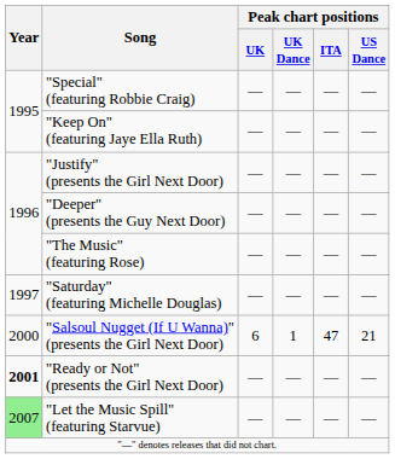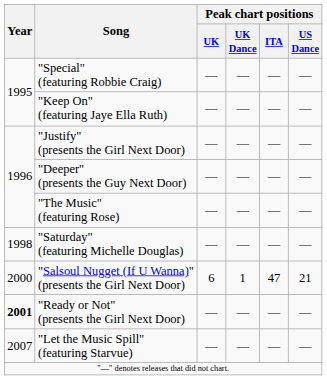"Saturday" (featuring Michelle Douglas) | Year: 1997 -> 1998
"Let the Music Spill" (featuring Starvue) | Year: lightgreen background -> no background
